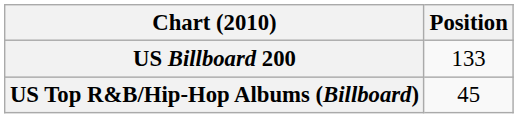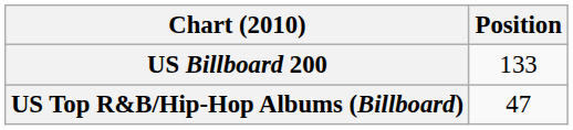US Top R&B/Hip-Hop Albums (Billboard) | Position: 45 -> 47
